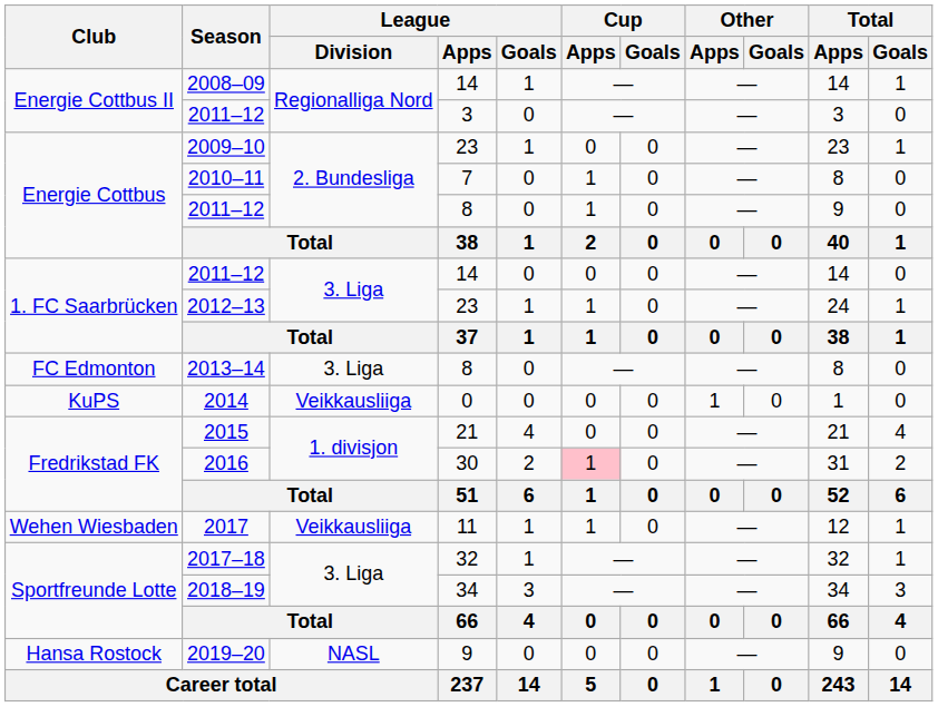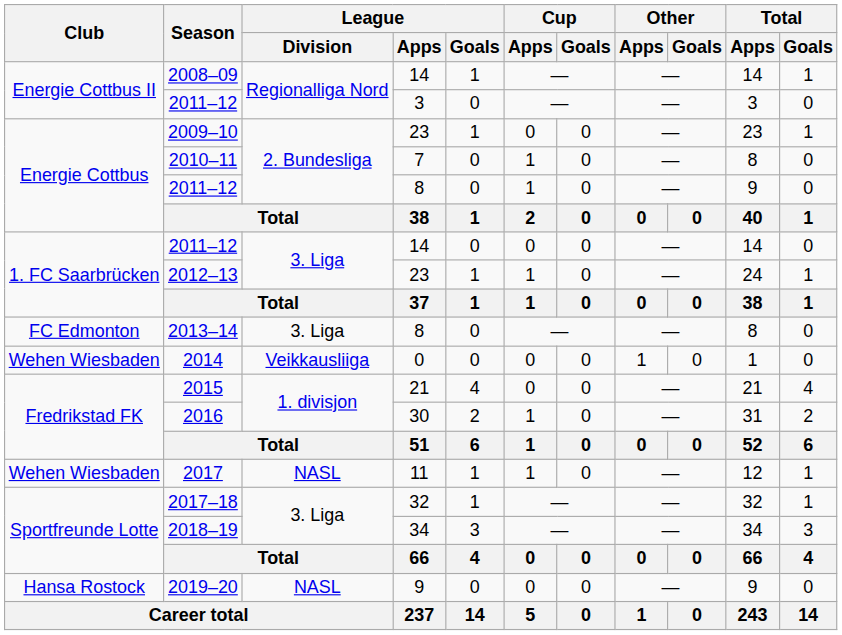2014 | Club: KuPS -> Wehen Wiesbaden
2016 | Cup / Apps: pink background -> no background
2017 | League / Division: Veikkausliiga -> NASL
